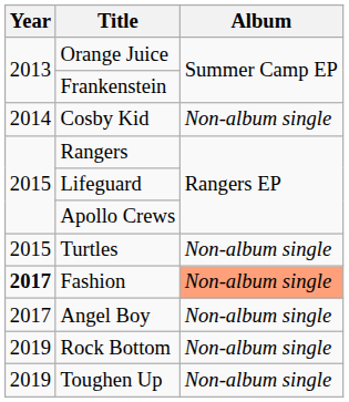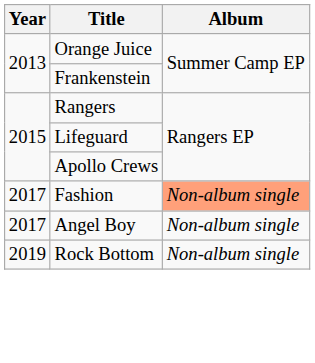- row: 2014 | Cosby Kid | Non-album single
- row: 2015 | Turtles | Non-album single
Fashion | Year: bold -> normal
- row: 2019 | Toughen Up | Non-album single
